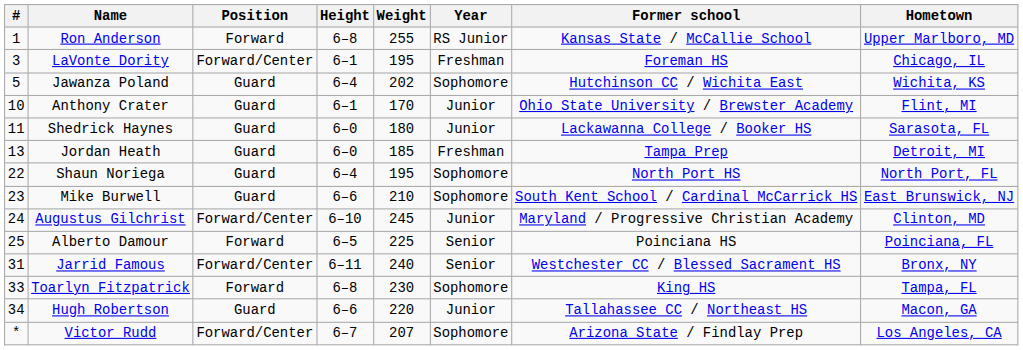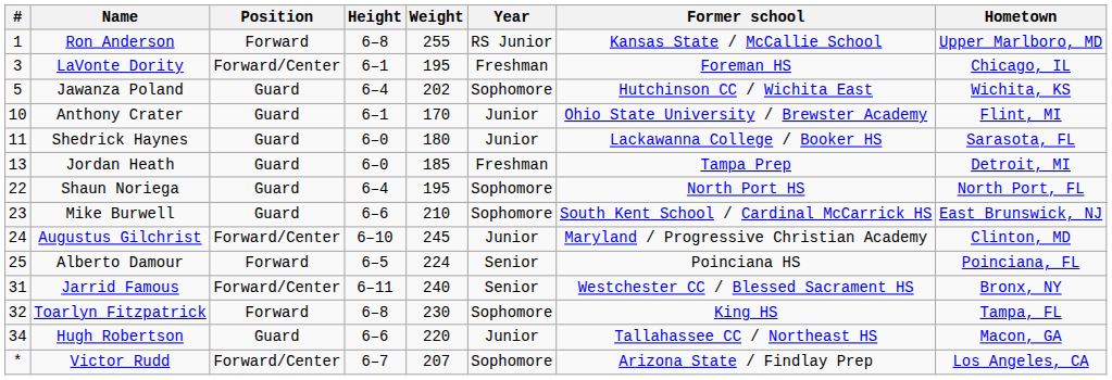Alberto Damour | Weight: 225 -> 224
Toarlyn Fitzpatrick | #: 33 -> 32
